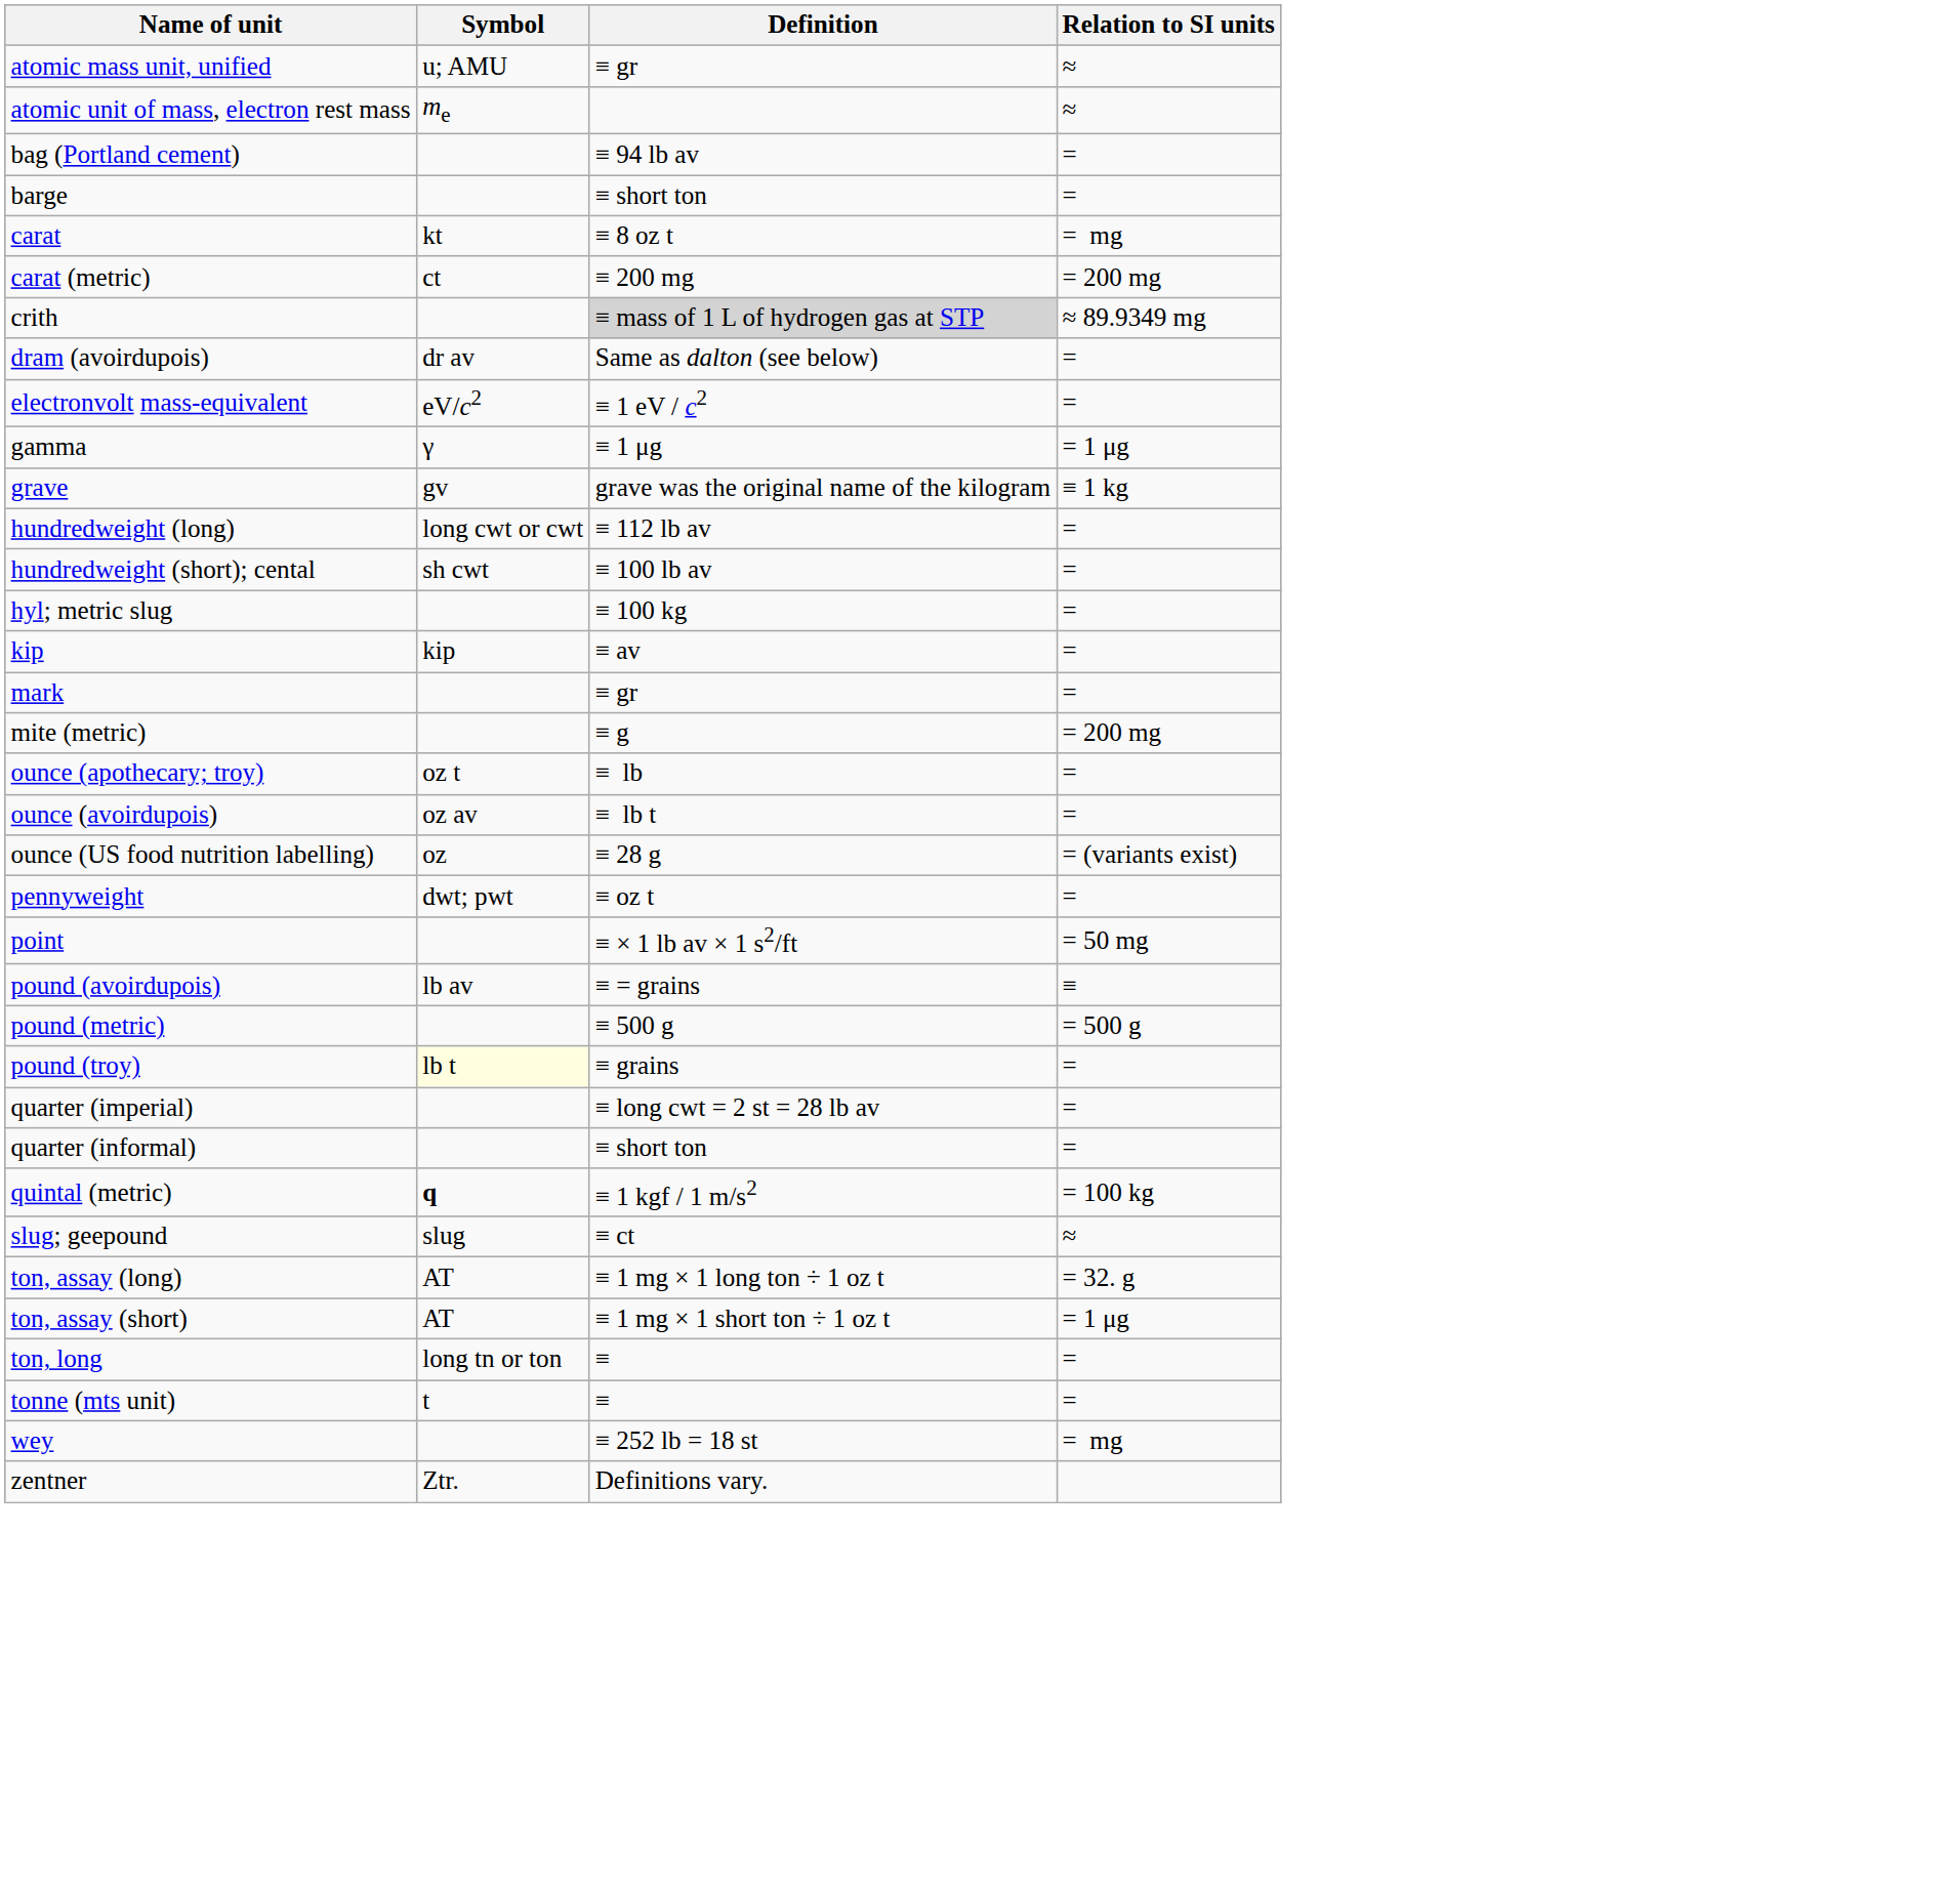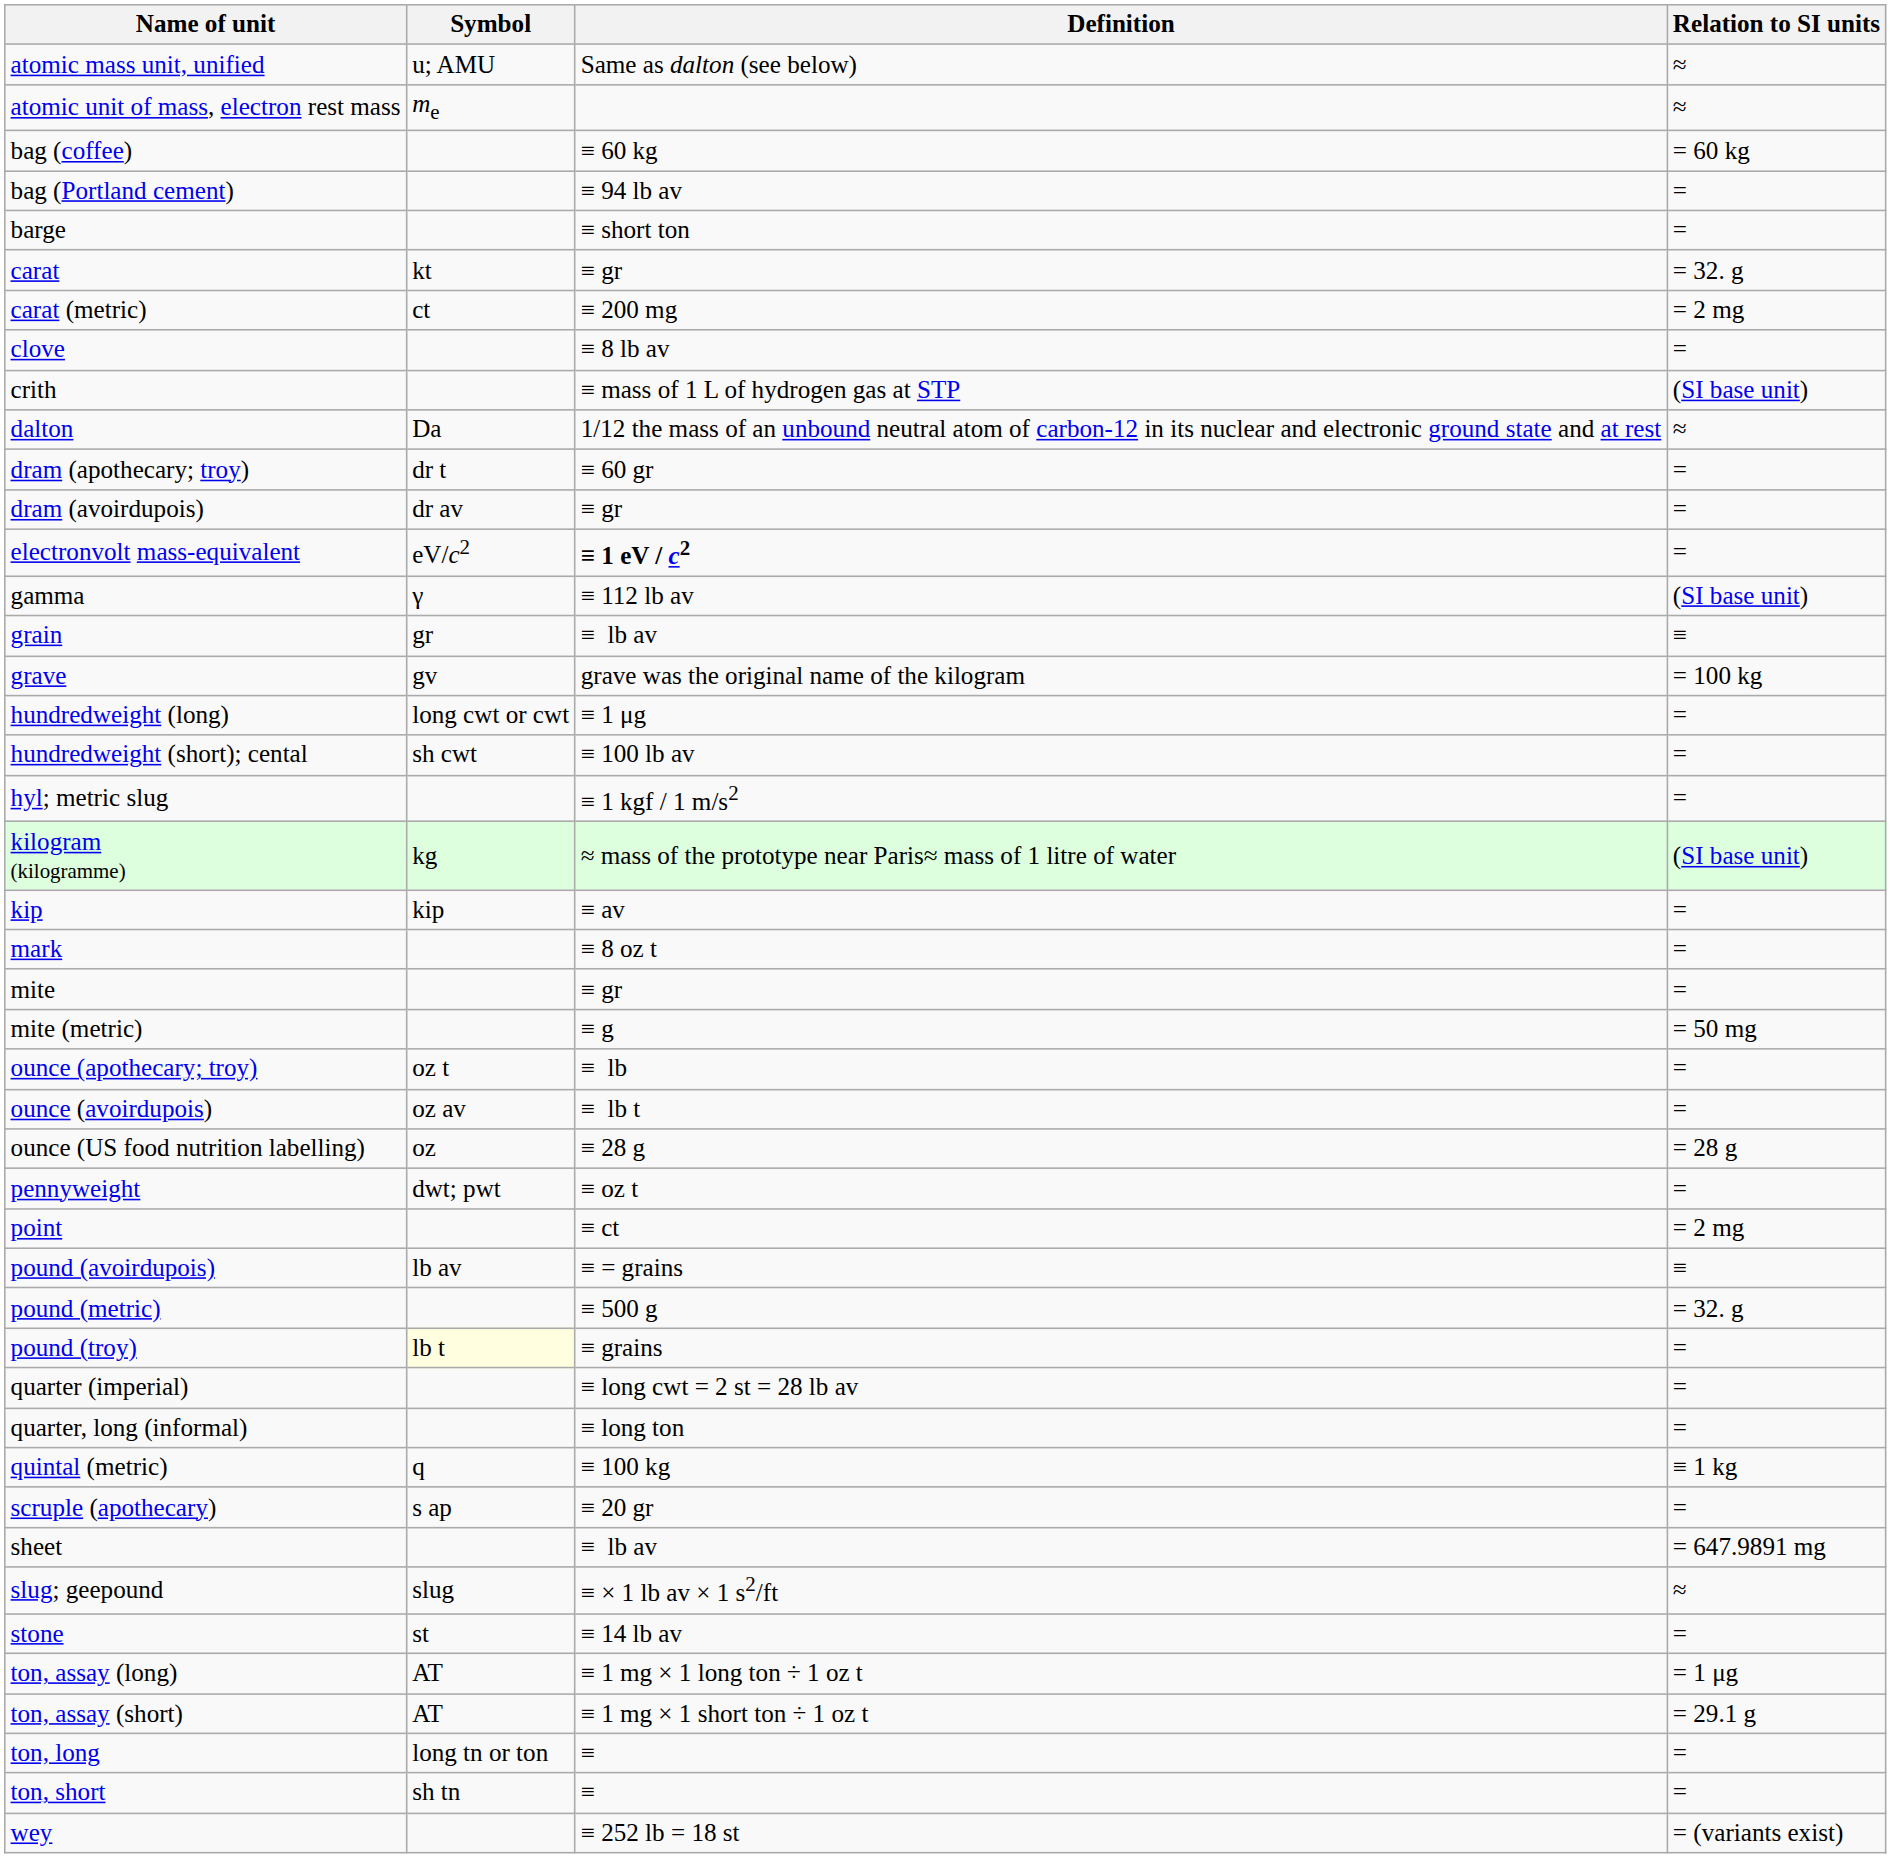atomic mass unit, unified | Definition: ≡ gr -> Same as dalton (see below)
+ row: bag (coffee) | ≡ 60 kg | = 60 kg
carat | Definition: ≡ 8 oz t -> ≡ gr
carat | Relation to SI units: = mg -> = 32. g
carat (metric) | Relation to SI units: = 200 mg -> = 2 mg
+ row: clove | ≡ 8 lb av | =
crith | Definition: lightgrey background -> no background
crith | Relation to SI units: ≈ 89.9349 mg -> (SI base unit)
+ row: dalton | Da | 1/12 the mass of an unbound neutral atom of carbon-12 in its nuclear and electronic ground state and at rest | ≈
+ row: dram (apothecary; troy) | dr t | ≡ 60 gr | =
dram (avoirdupois) | Definition: Same as dalton (see below) -> ≡ gr
electronvolt mass-equivalent | Definition: normal -> bold
gamma | Definition: ≡ 1 μg -> ≡ 112 lb av
gamma | Relation to SI units: = 1 μg -> (SI base unit)
+ row: grain | gr | ≡ lb av | ≡
grave | Relation to SI units: ≡ 1 kg -> = 100 kg
hundredweight (long) | Definition: ≡ 112 lb av -> ≡ 1 μg
hyl; metric slug | Definition: ≡ 100 kg -> ≡ 1 kgf / 1 m/s2
+ row: kilogram (kilogramme) | kg | ≈ mass of the prototype near Paris≈ mass of 1 litre of water | (SI base unit)
mark | Definition: ≡ gr -> ≡ 8 oz t
+ row: mite | ≡ gr | =
mite (metric) | Relation to SI units: = 200 mg -> = 50 mg
ounce (US food nutrition labelling) | Relation to SI units: = (variants exist) -> = 28 g
point | Definition: ≡ × 1 lb av × 1 s2/ft -> ≡ ct
point | Relation to SI units: = 50 mg -> = 2 mg
pound (metric) | Relation to SI units: = 500 g -> = 32. g
- row: quarter (informal) | ≡ short ton | =
+ row: quarter, long (informal) | ≡ long ton | =
quintal (metric) | Symbol: bold -> normal
quintal (metric) | Definition: ≡ 1 kgf / 1 m/s2 -> ≡ 100 kg
quintal (metric) | Relation to SI units: = 100 kg -> ≡ 1 kg
+ row: scruple (apothecary) | s ap | ≡ 20 gr | =
+ row: sheet | ≡ lb av | = 647.9891 mg
slug; geepound | Definition: ≡ ct -> ≡ × 1 lb av × 1 s2/ft
+ row: stone | st | ≡ 14 lb av | =
ton, assay (long) | Relation to SI units: = 32. g -> = 1 μg
ton, assay (short) | Relation to SI units: = 1 μg -> = 29.1 g
+ row: ton, short | sh tn | ≡ | =
- row: tonne (mts unit) | t | ≡ | =
wey | Relation to SI units: = mg -> = (variants exist)
- row: zentner | Ztr. | Definitions vary.
